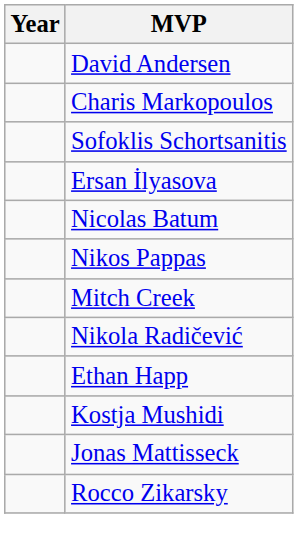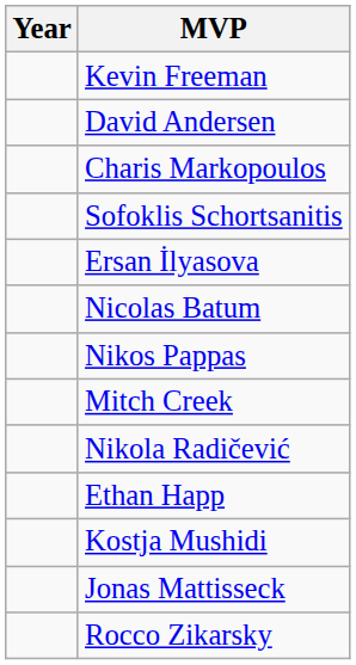+ row: Kevin Freeman
